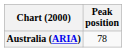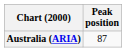Australia (ARIA) | Peak position: 78 -> 87
